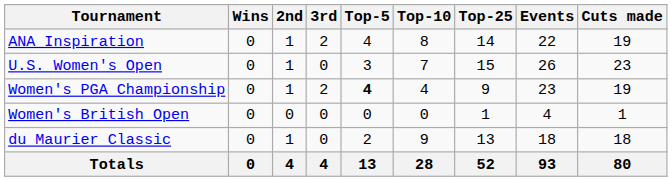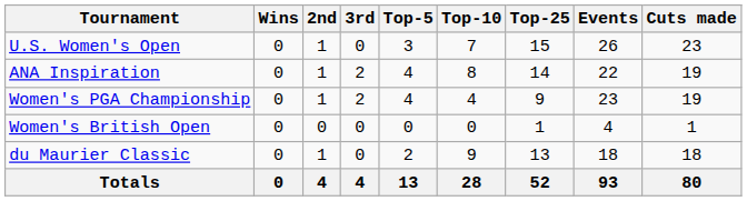rows swapped: ANA Inspiration <-> U.S. Women's Open
Women's PGA Championship | Top-5: bold -> normal
